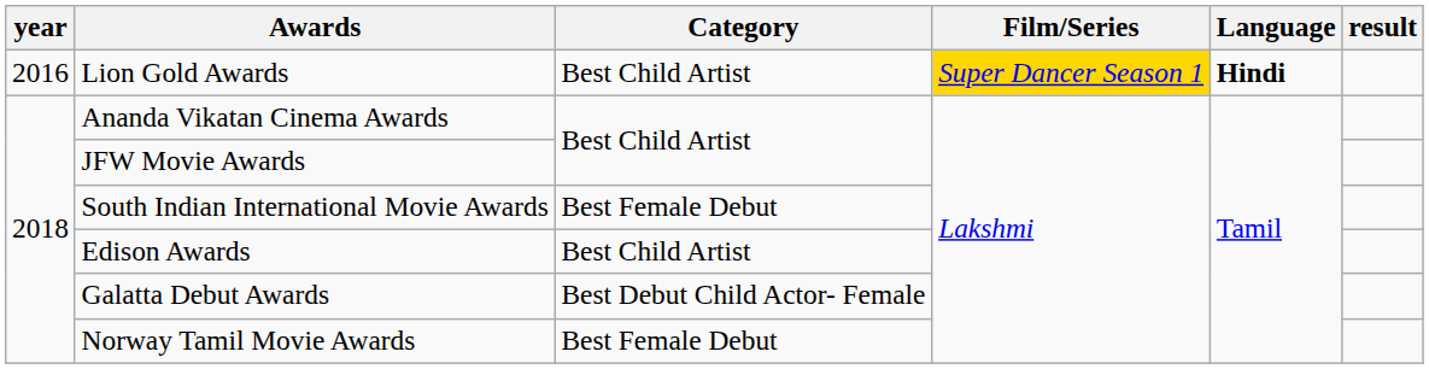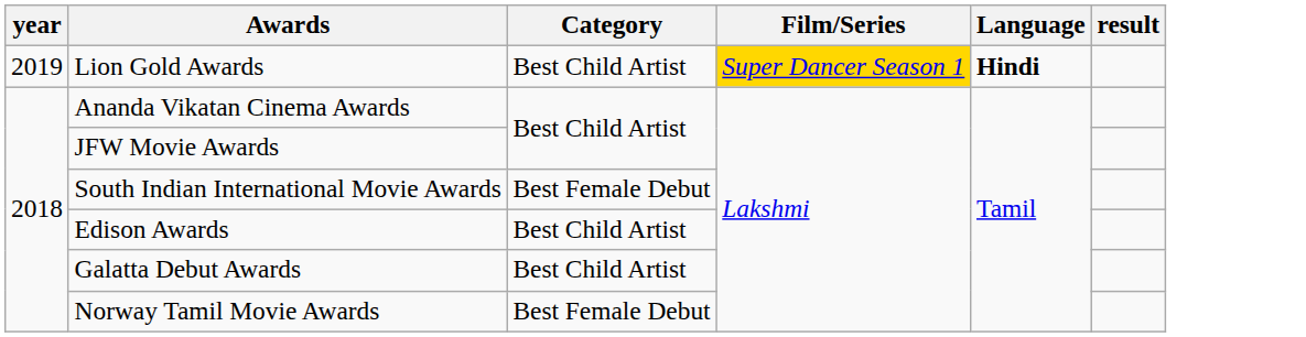Lion Gold Awards | year: 2016 -> 2019
Galatta Debut Awards | Category: Best Debut Child Actor- Female -> Best Child Artist
